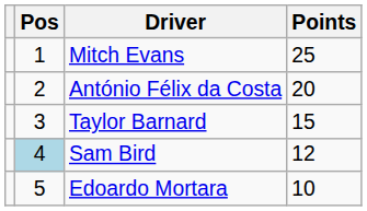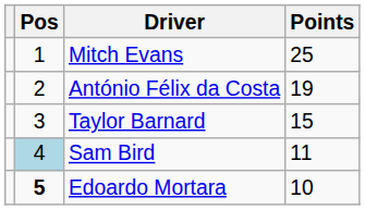António Félix da Costa | Points: 20 -> 19
Sam Bird | Points: 12 -> 11
Edoardo Mortara | Pos: normal -> bold
